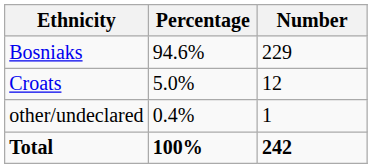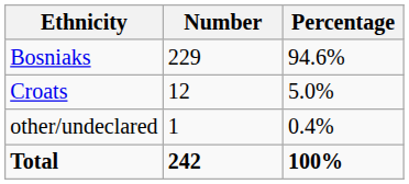columns swapped: Number <-> Percentage
